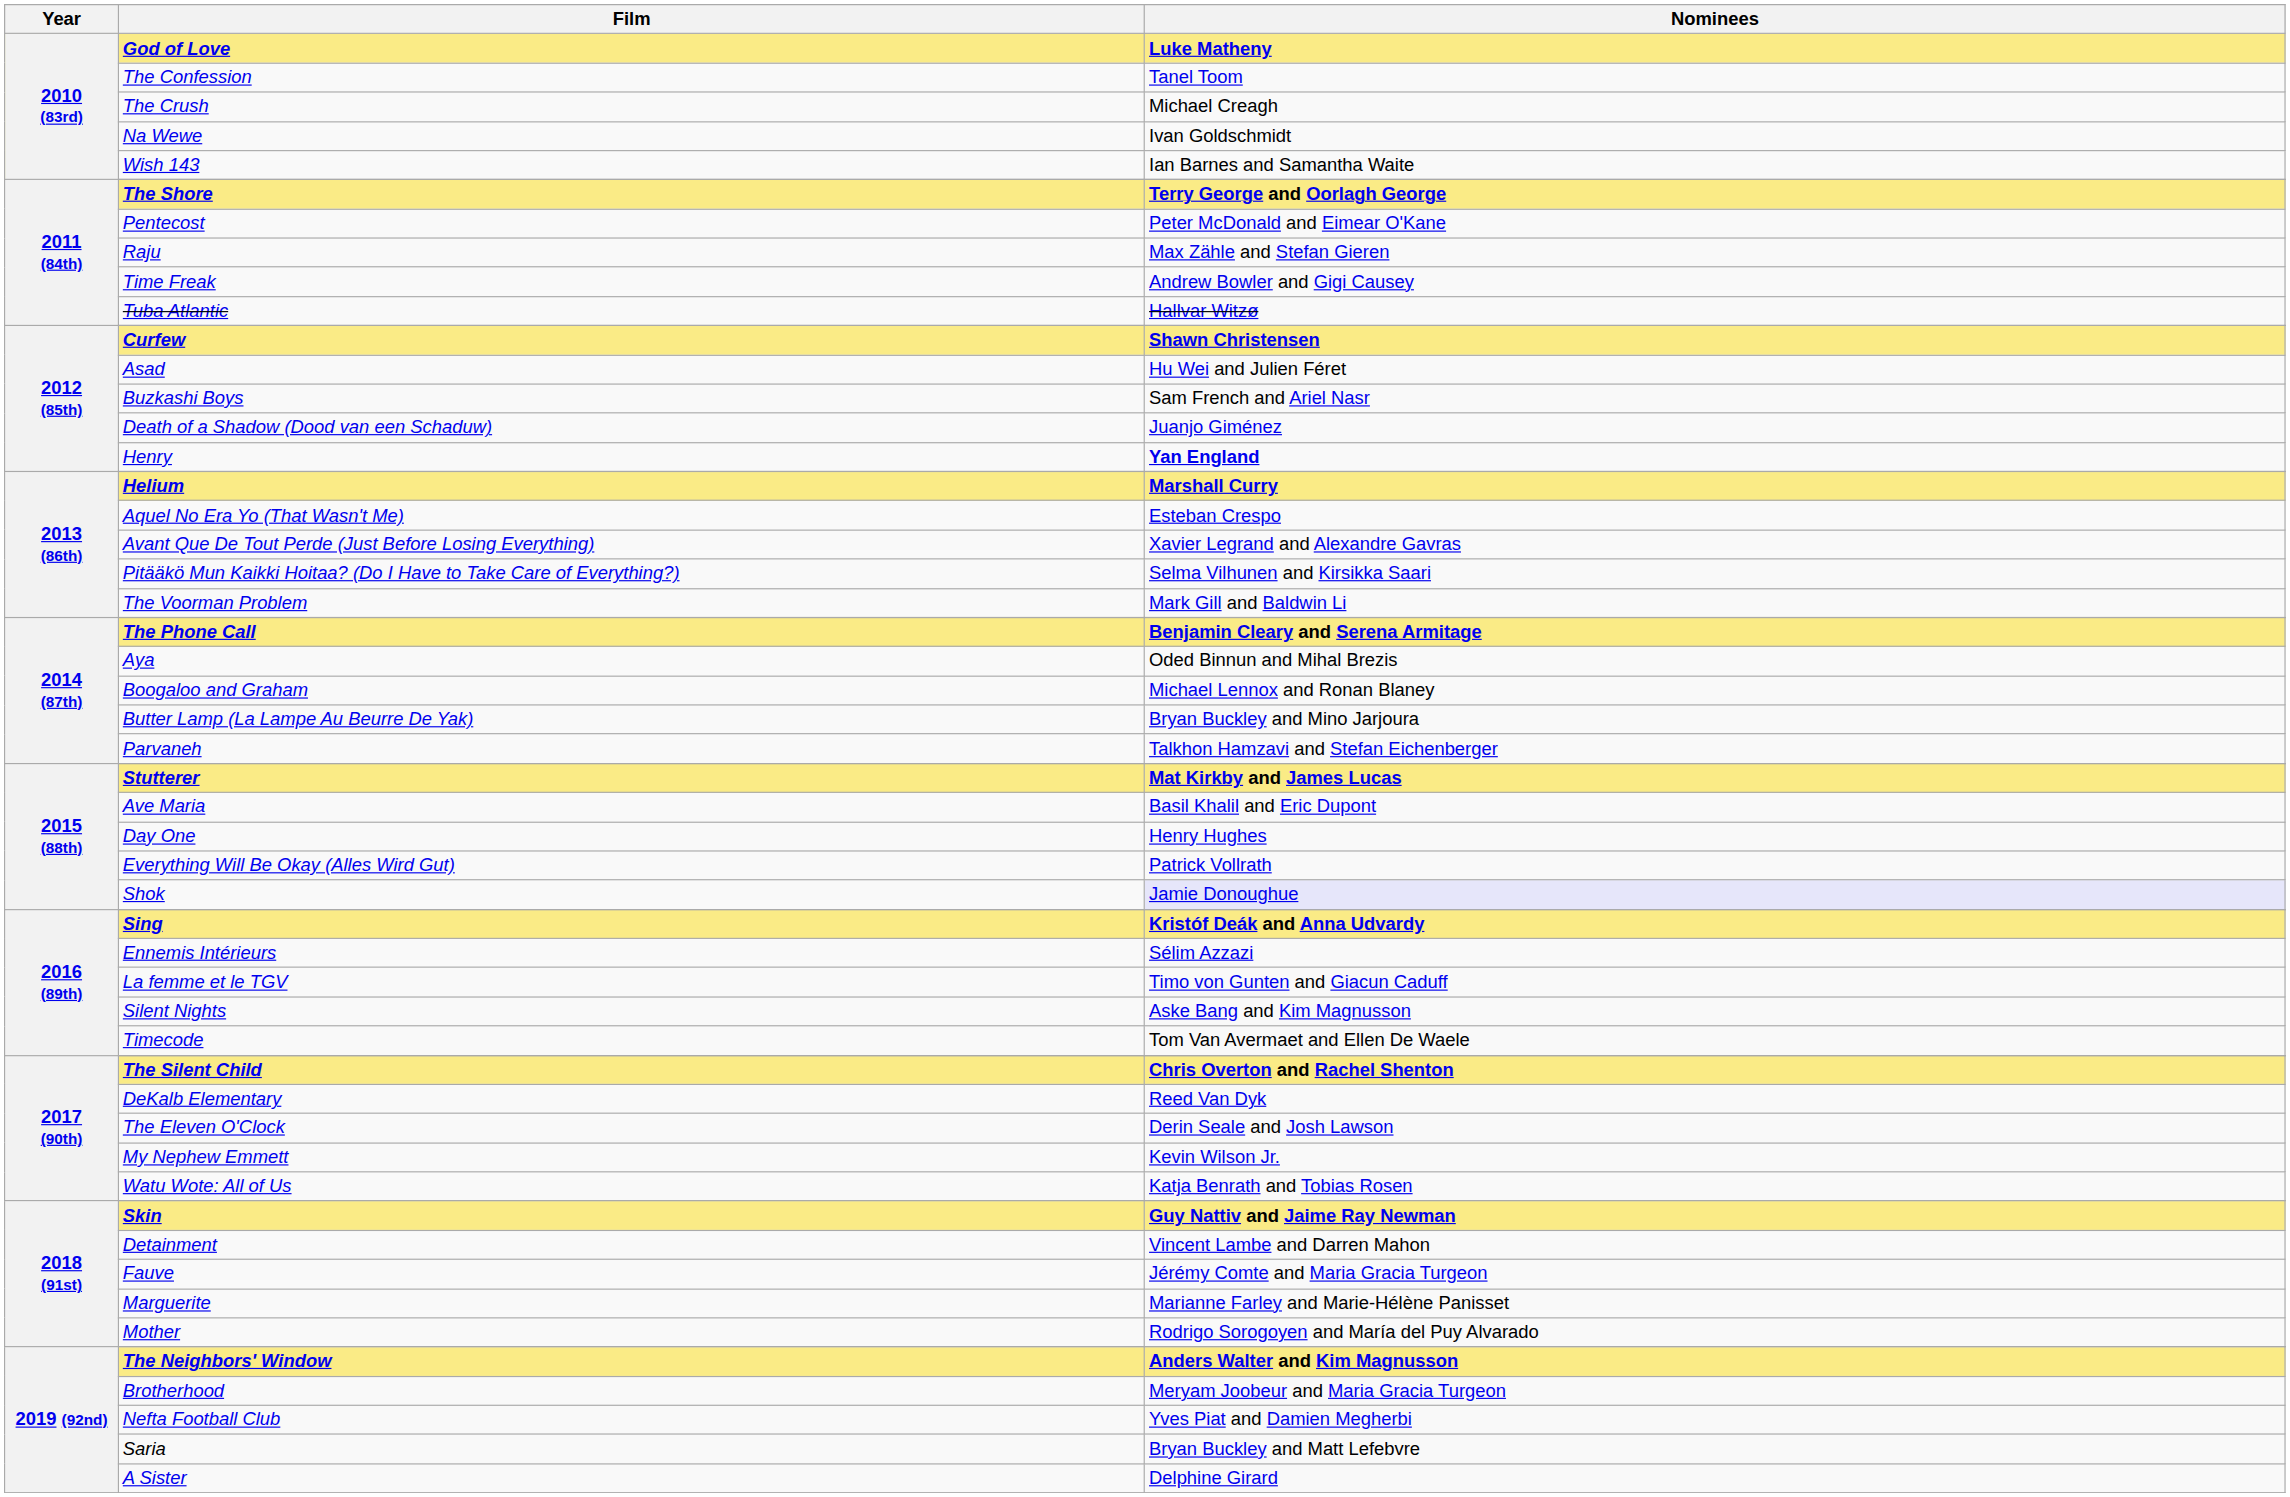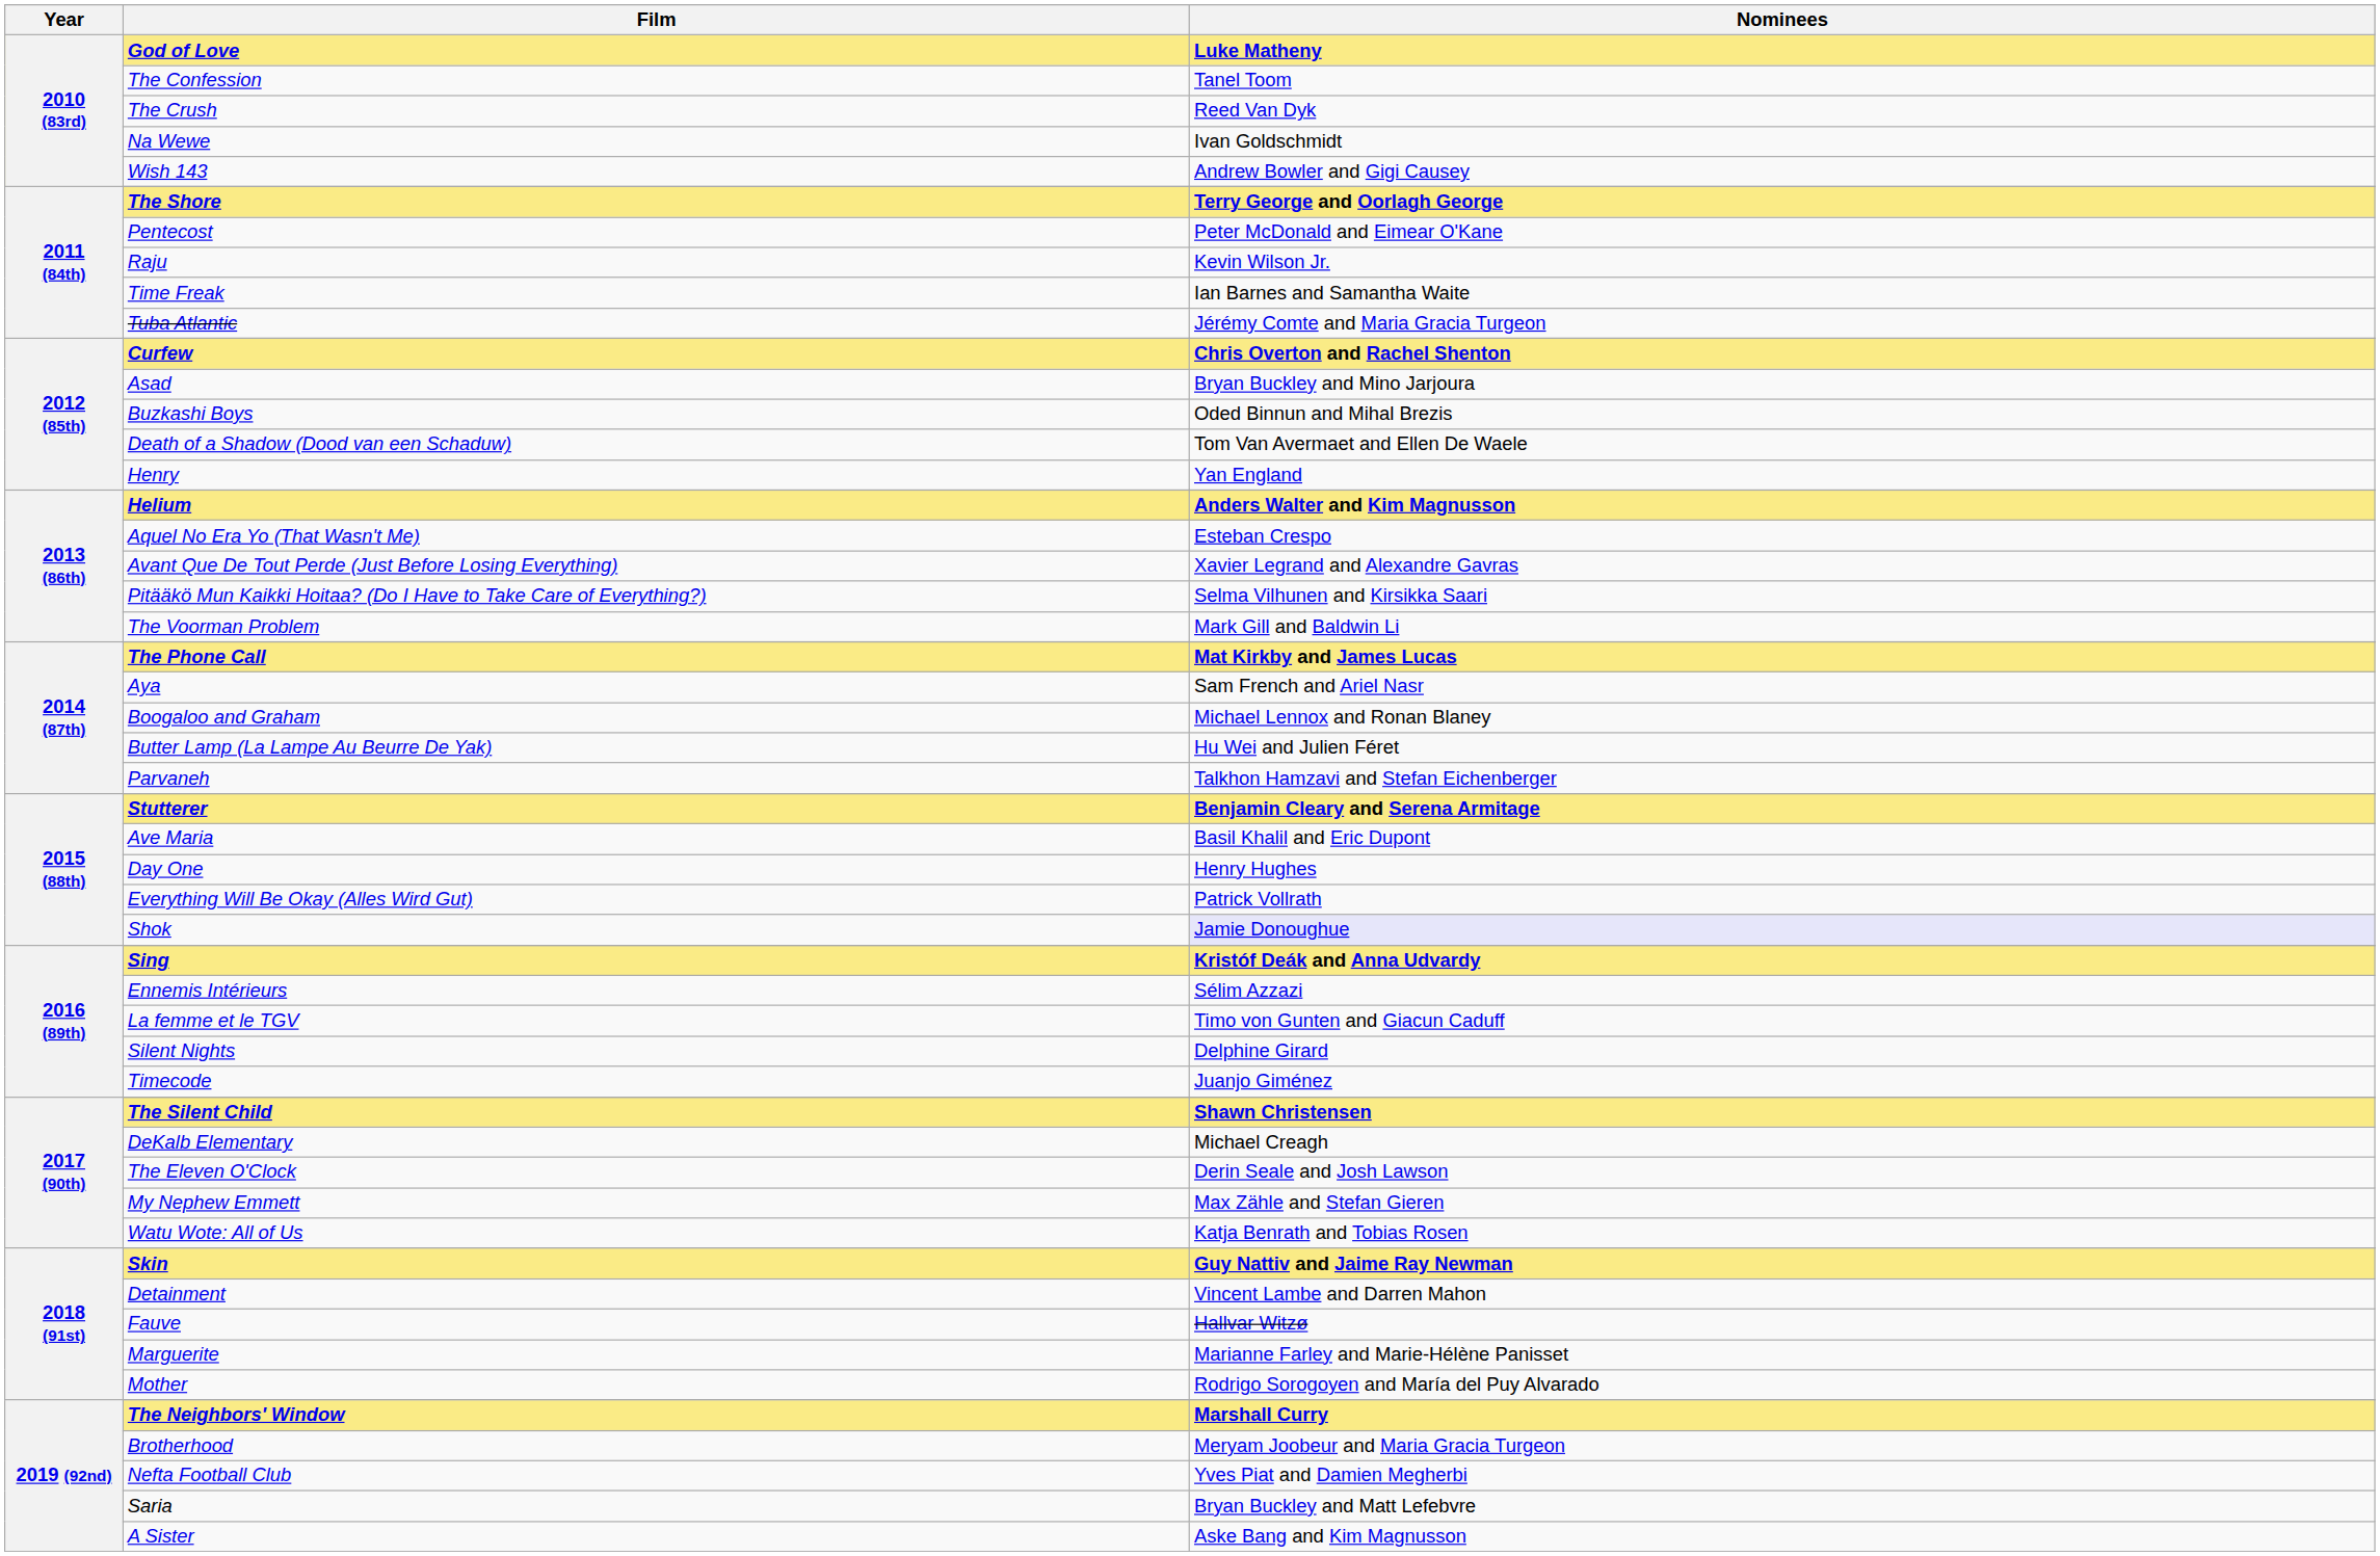The Crush | Nominees: Michael Creagh -> Reed Van Dyk
Wish 143 | Nominees: Ian Barnes and Samantha Waite -> Andrew Bowler and Gigi Causey
Raju | Nominees: Max Zähle and Stefan Gieren -> Kevin Wilson Jr.
Time Freak | Nominees: Andrew Bowler and Gigi Causey -> Ian Barnes and Samantha Waite
Tuba Atlantic | Nominees: Hallvar Witzø -> Jérémy Comte and Maria Gracia Turgeon
Curfew | Nominees: Shawn Christensen -> Chris Overton and Rachel Shenton
Asad | Nominees: Hu Wei and Julien Féret -> Bryan Buckley and Mino Jarjoura
Buzkashi Boys | Nominees: Sam French and Ariel Nasr -> Oded Binnun and Mihal Brezis
Death of a Shadow (Dood van een Schaduw) | Nominees: Juanjo Giménez -> Tom Van Avermaet and Ellen De Waele
Henry | Nominees: bold -> normal
Helium | Nominees: Marshall Curry -> Anders Walter and Kim Magnusson
The Phone Call | Nominees: Benjamin Cleary and Serena Armitage -> Mat Kirkby and James Lucas
Aya | Nominees: Oded Binnun and Mihal Brezis -> Sam French and Ariel Nasr
Butter Lamp (La Lampe Au Beurre De Yak) | Nominees: Bryan Buckley and Mino Jarjoura -> Hu Wei and Julien Féret
Stutterer | Nominees: Mat Kirkby and James Lucas -> Benjamin Cleary and Serena Armitage
Silent Nights | Nominees: Aske Bang and Kim Magnusson -> Delphine Girard
Timecode | Nominees: Tom Van Avermaet and Ellen De Waele -> Juanjo Giménez
The Silent Child | Nominees: Chris Overton and Rachel Shenton -> Shawn Christensen
DeKalb Elementary | Nominees: Reed Van Dyk -> Michael Creagh
My Nephew Emmett | Nominees: Kevin Wilson Jr. -> Max Zähle and Stefan Gieren
Fauve | Nominees: Jérémy Comte and Maria Gracia Turgeon -> Hallvar Witzø
The Neighbors' Window | Nominees: Anders Walter and Kim Magnusson -> Marshall Curry
A Sister | Nominees: Delphine Girard -> Aske Bang and Kim Magnusson
